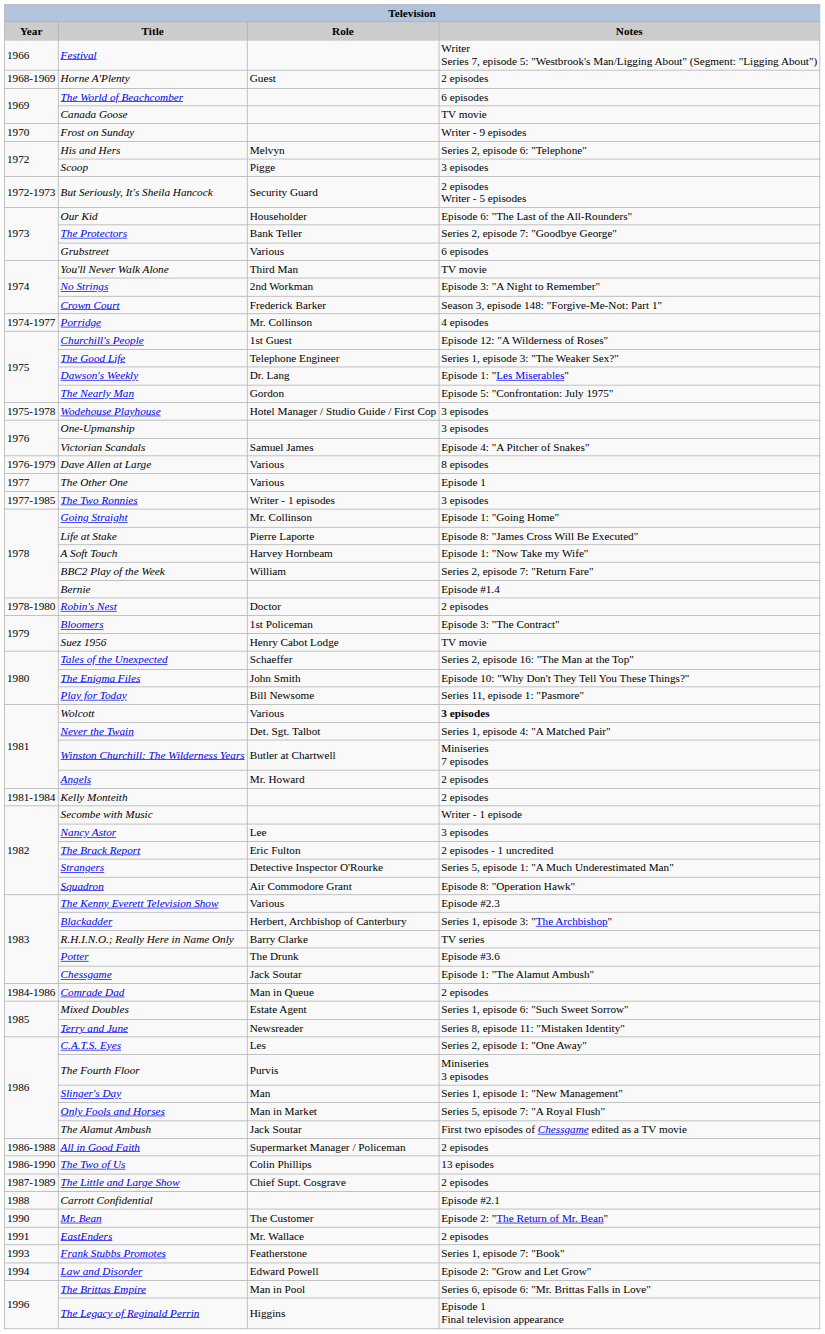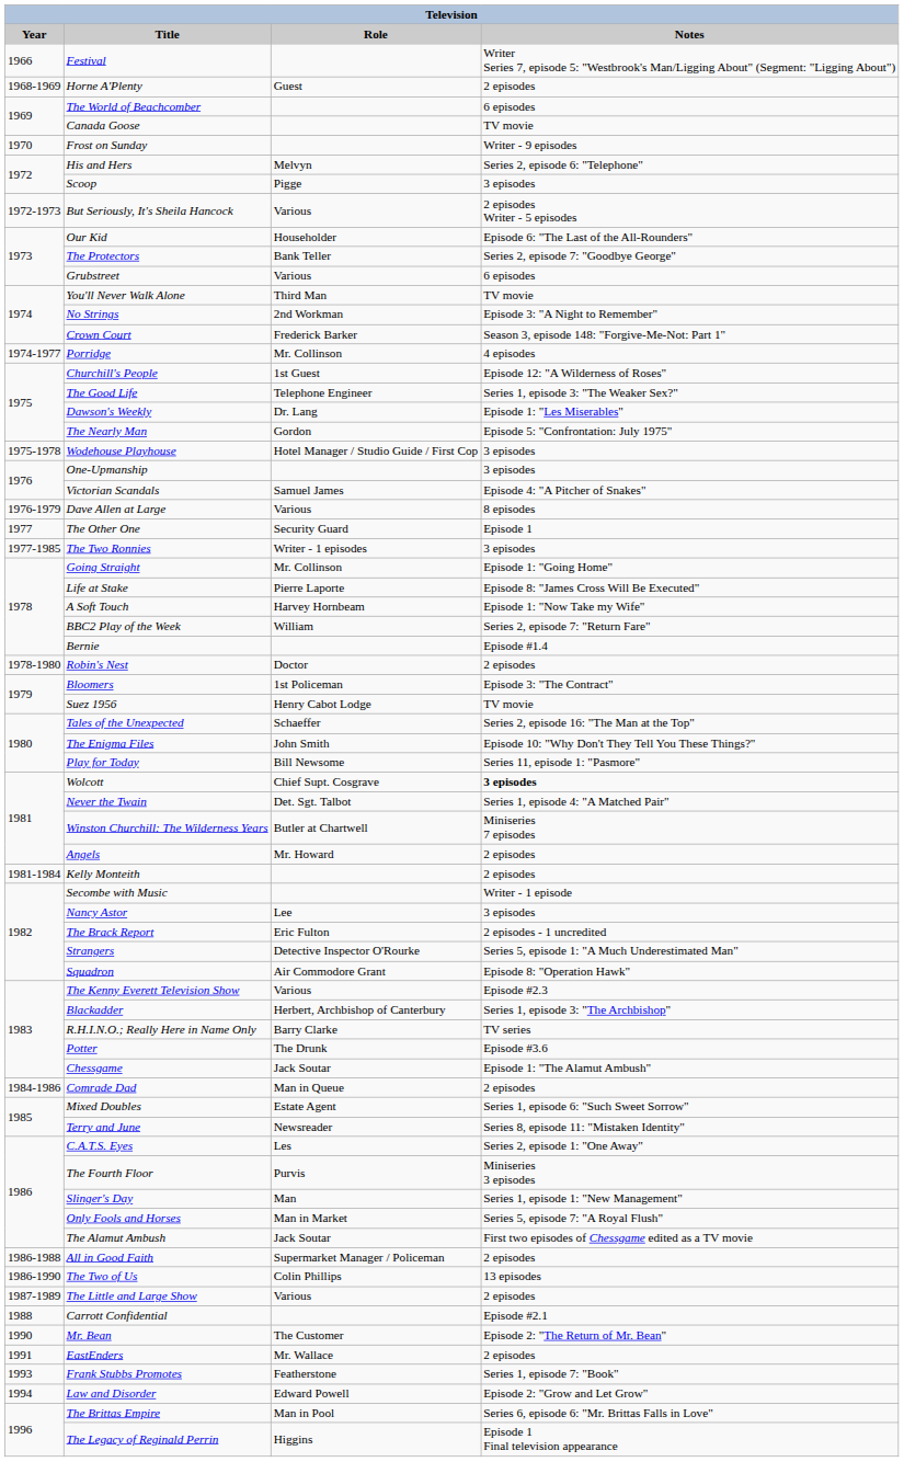But Seriously, It's Sheila Hancock | Role: Security Guard -> Various
The Other One | Role: Various -> Security Guard
Wolcott | Role: Various -> Chief Supt. Cosgrave
The Little and Large Show | Role: Chief Supt. Cosgrave -> Various
